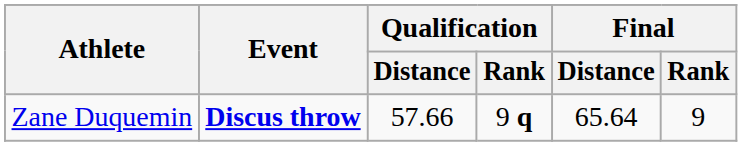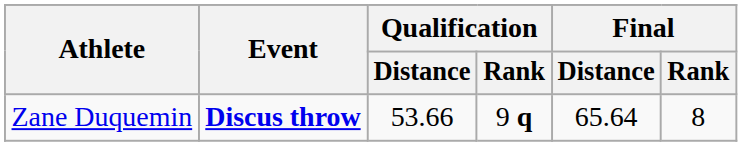Zane Duquemin | Qualification / Distance: 57.66 -> 53.66
Zane Duquemin | Final / Rank: 9 -> 8
